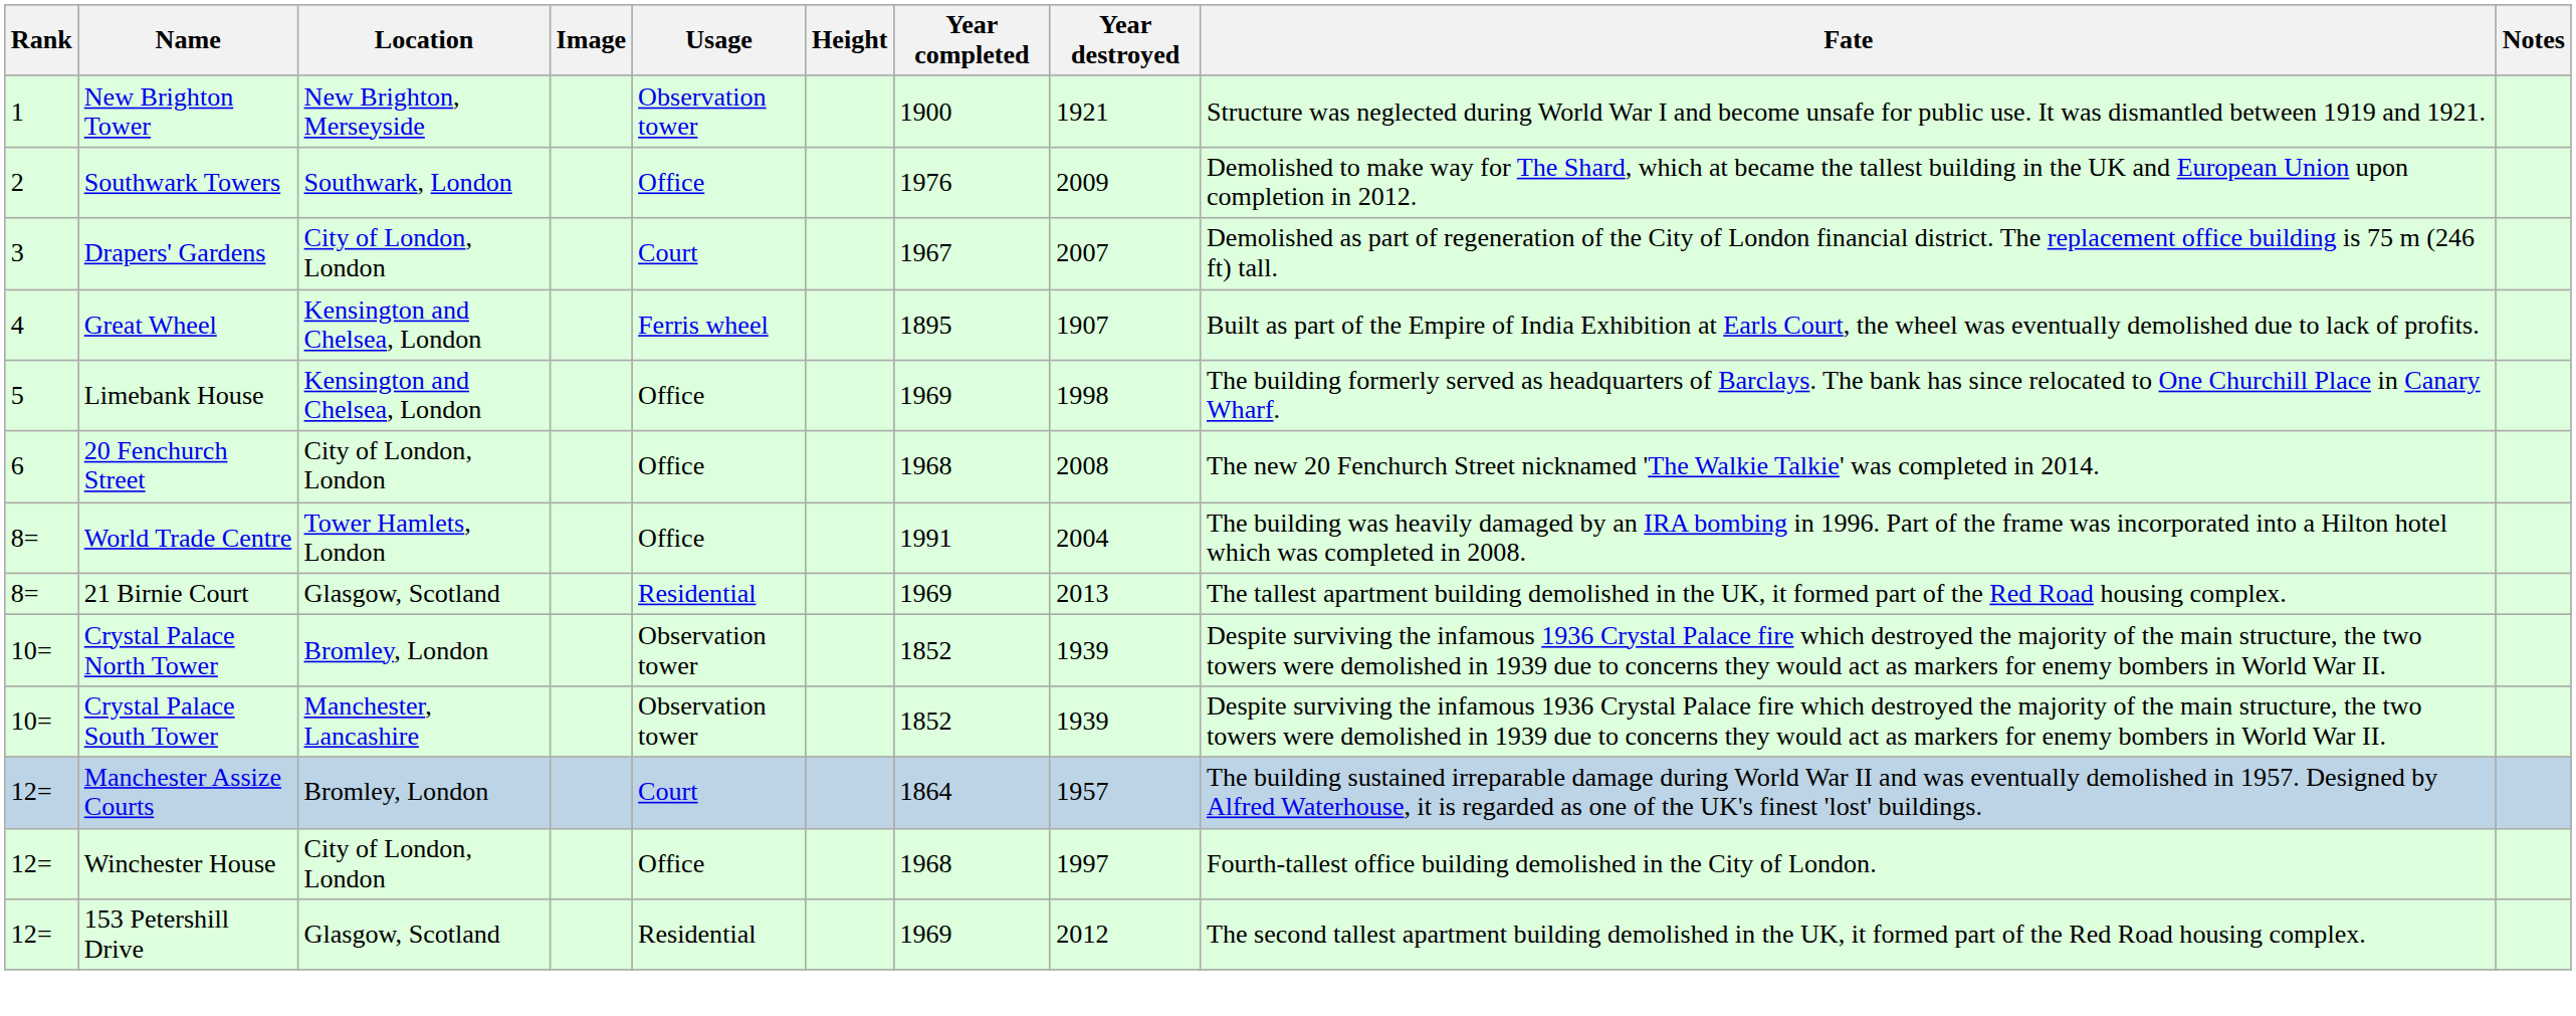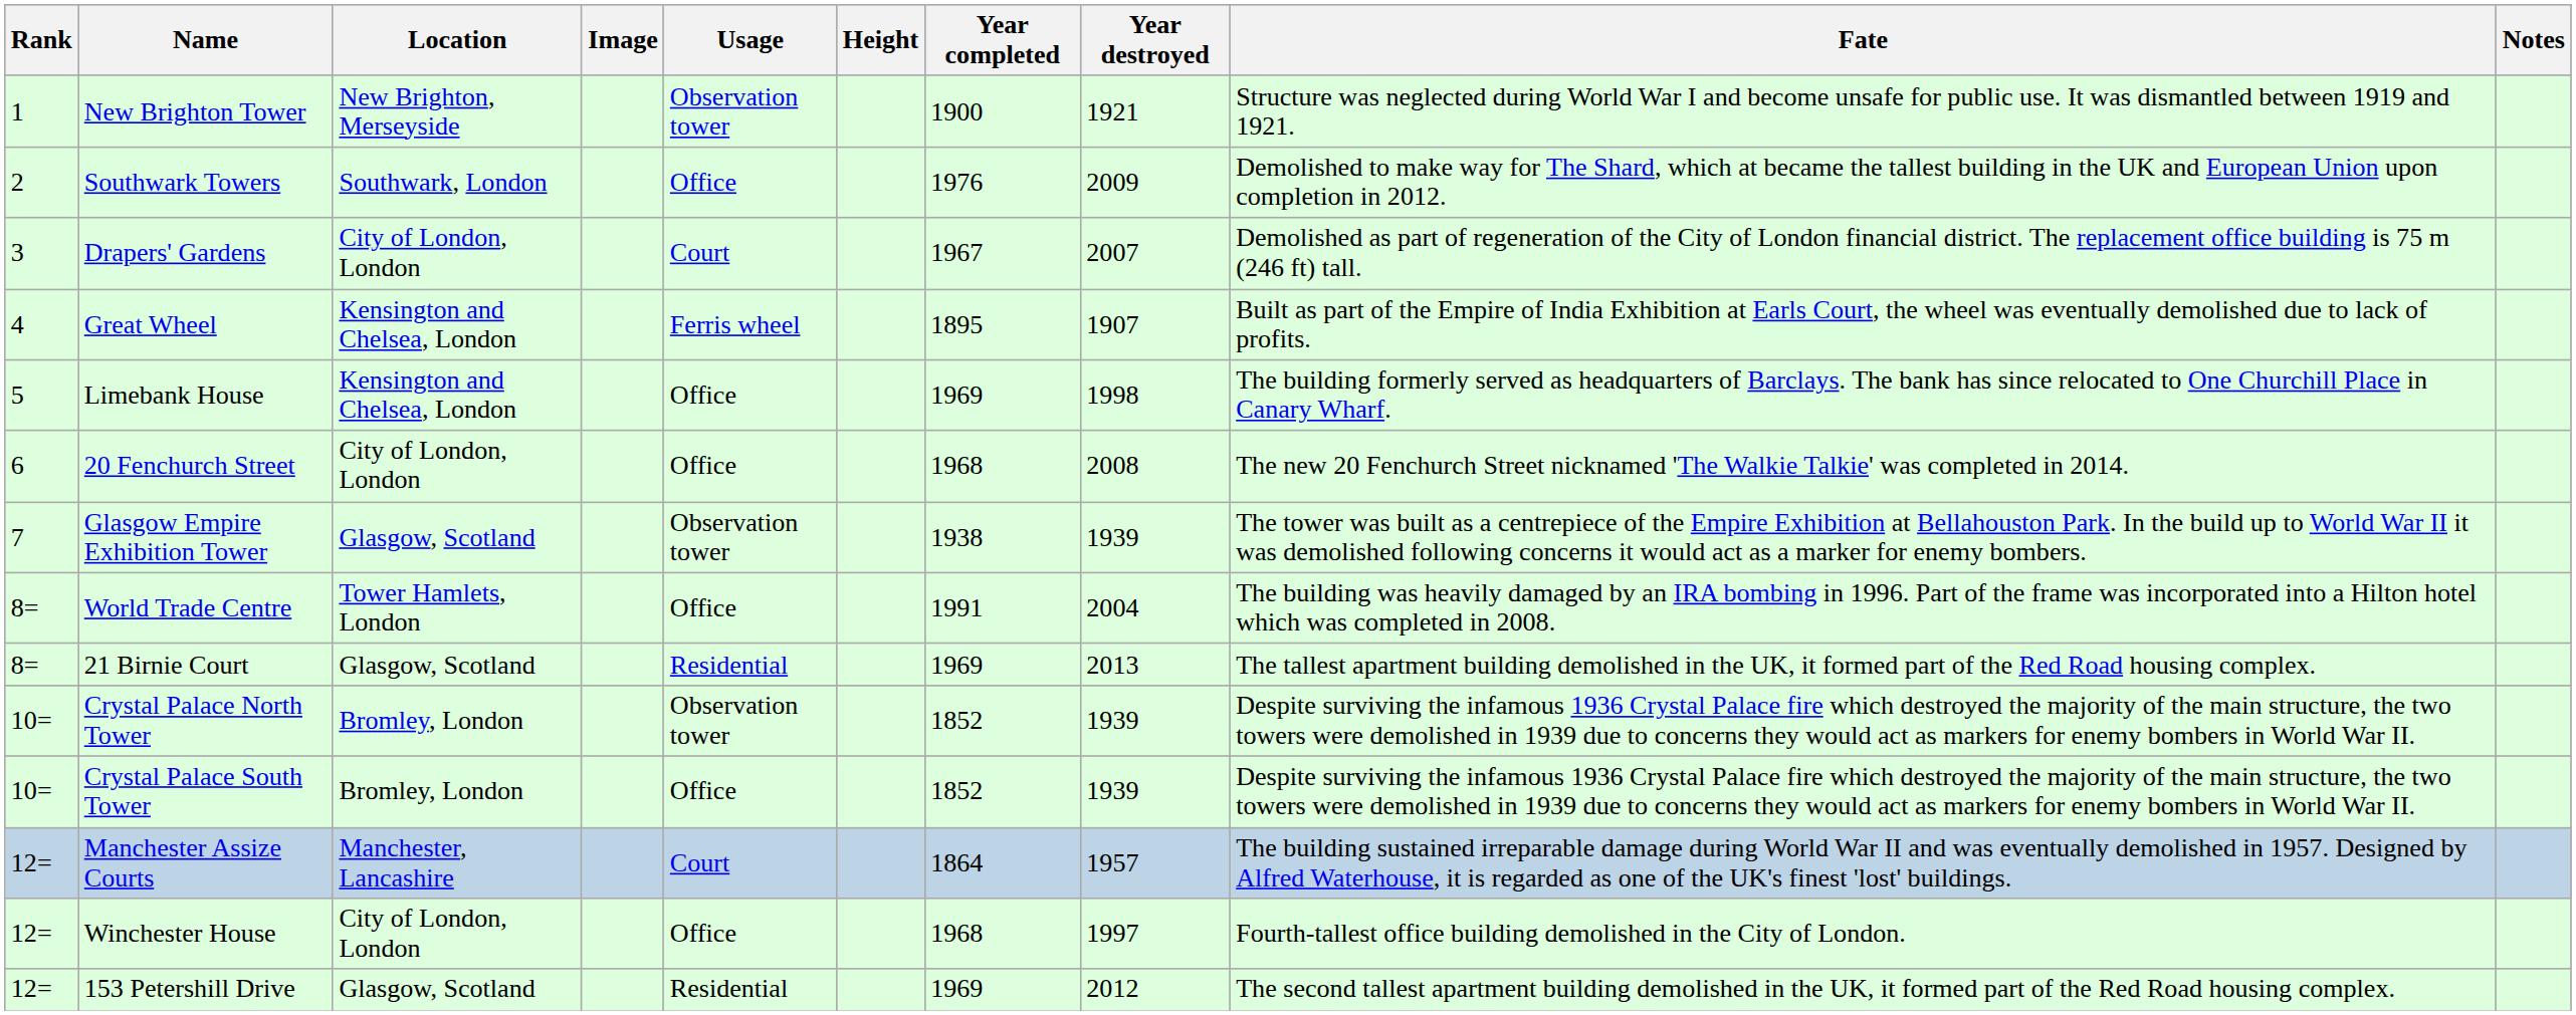+ row: 7 | Glasgow Empire Exhibition Tower | Glasgow, Scotland | Observation tower | 1938 | 1939 | The tower was built as a centrepiece of the Empire Exhibition at Bellahouston Park. In the build up to World War II it was demolished following concerns it would act as a marker for enemy bombers.
Crystal Palace South Tower | Location: Manchester, Lancashire -> Bromley, London
Crystal Palace South Tower | Usage: Observation tower -> Office
Manchester Assize Courts | Location: Bromley, London -> Manchester, Lancashire
